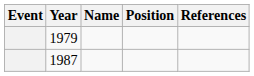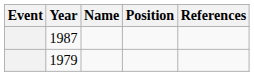rows swapped: 1979 <-> 1987
